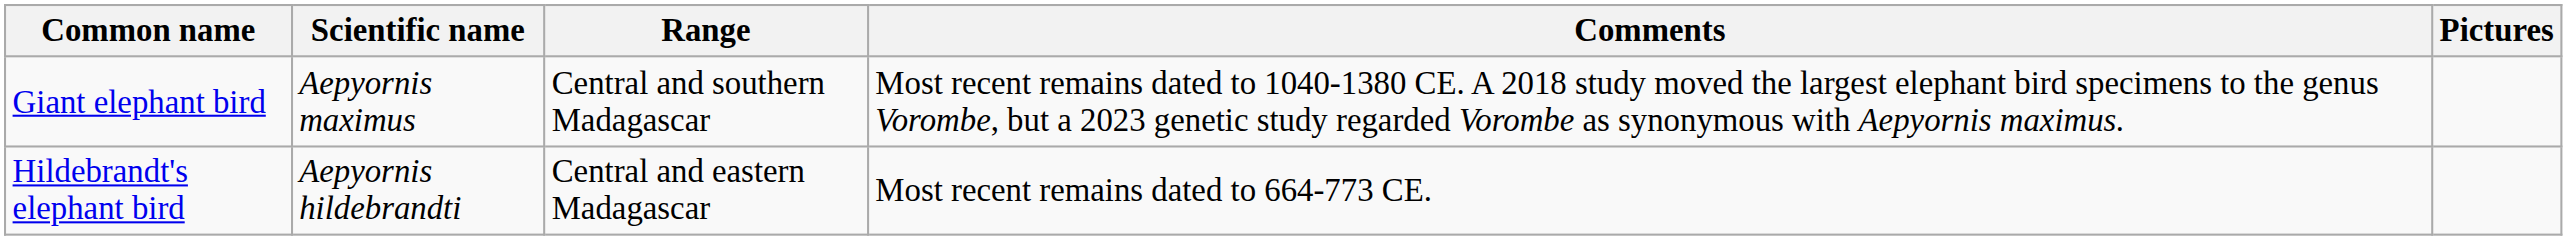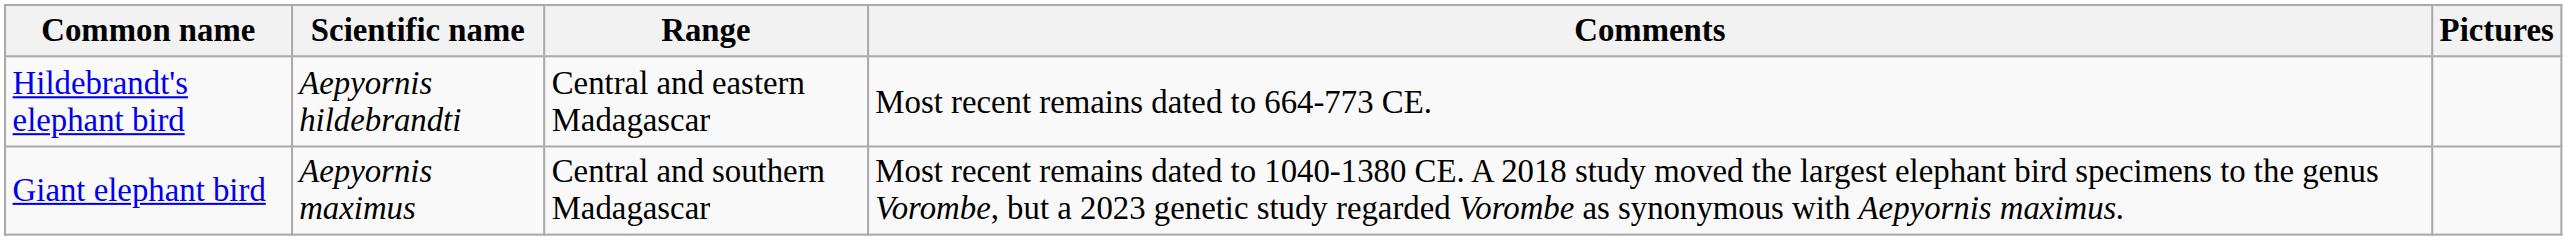rows swapped: Hildebrandt's elephant bird <-> Giant elephant bird
